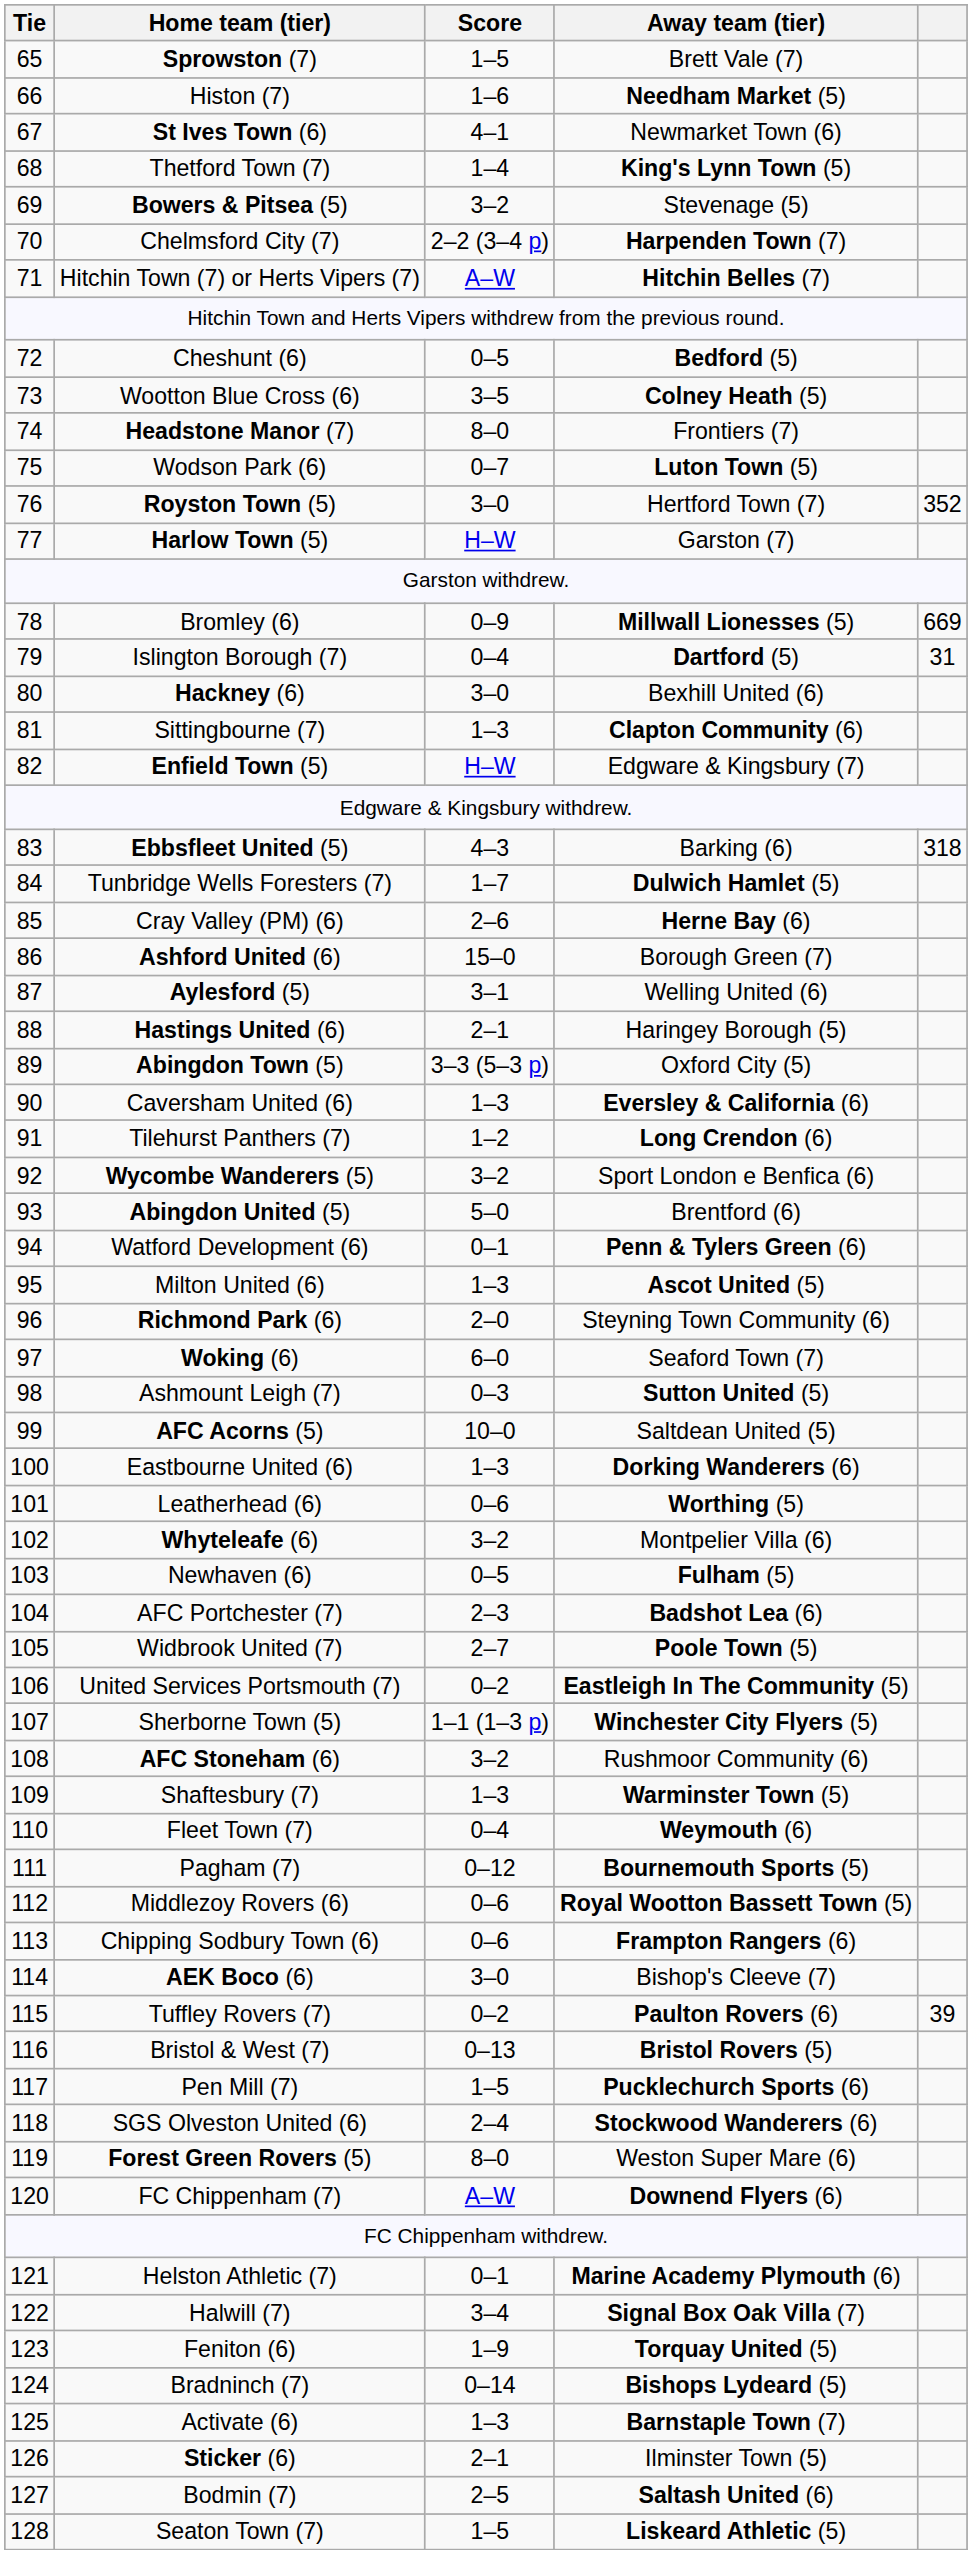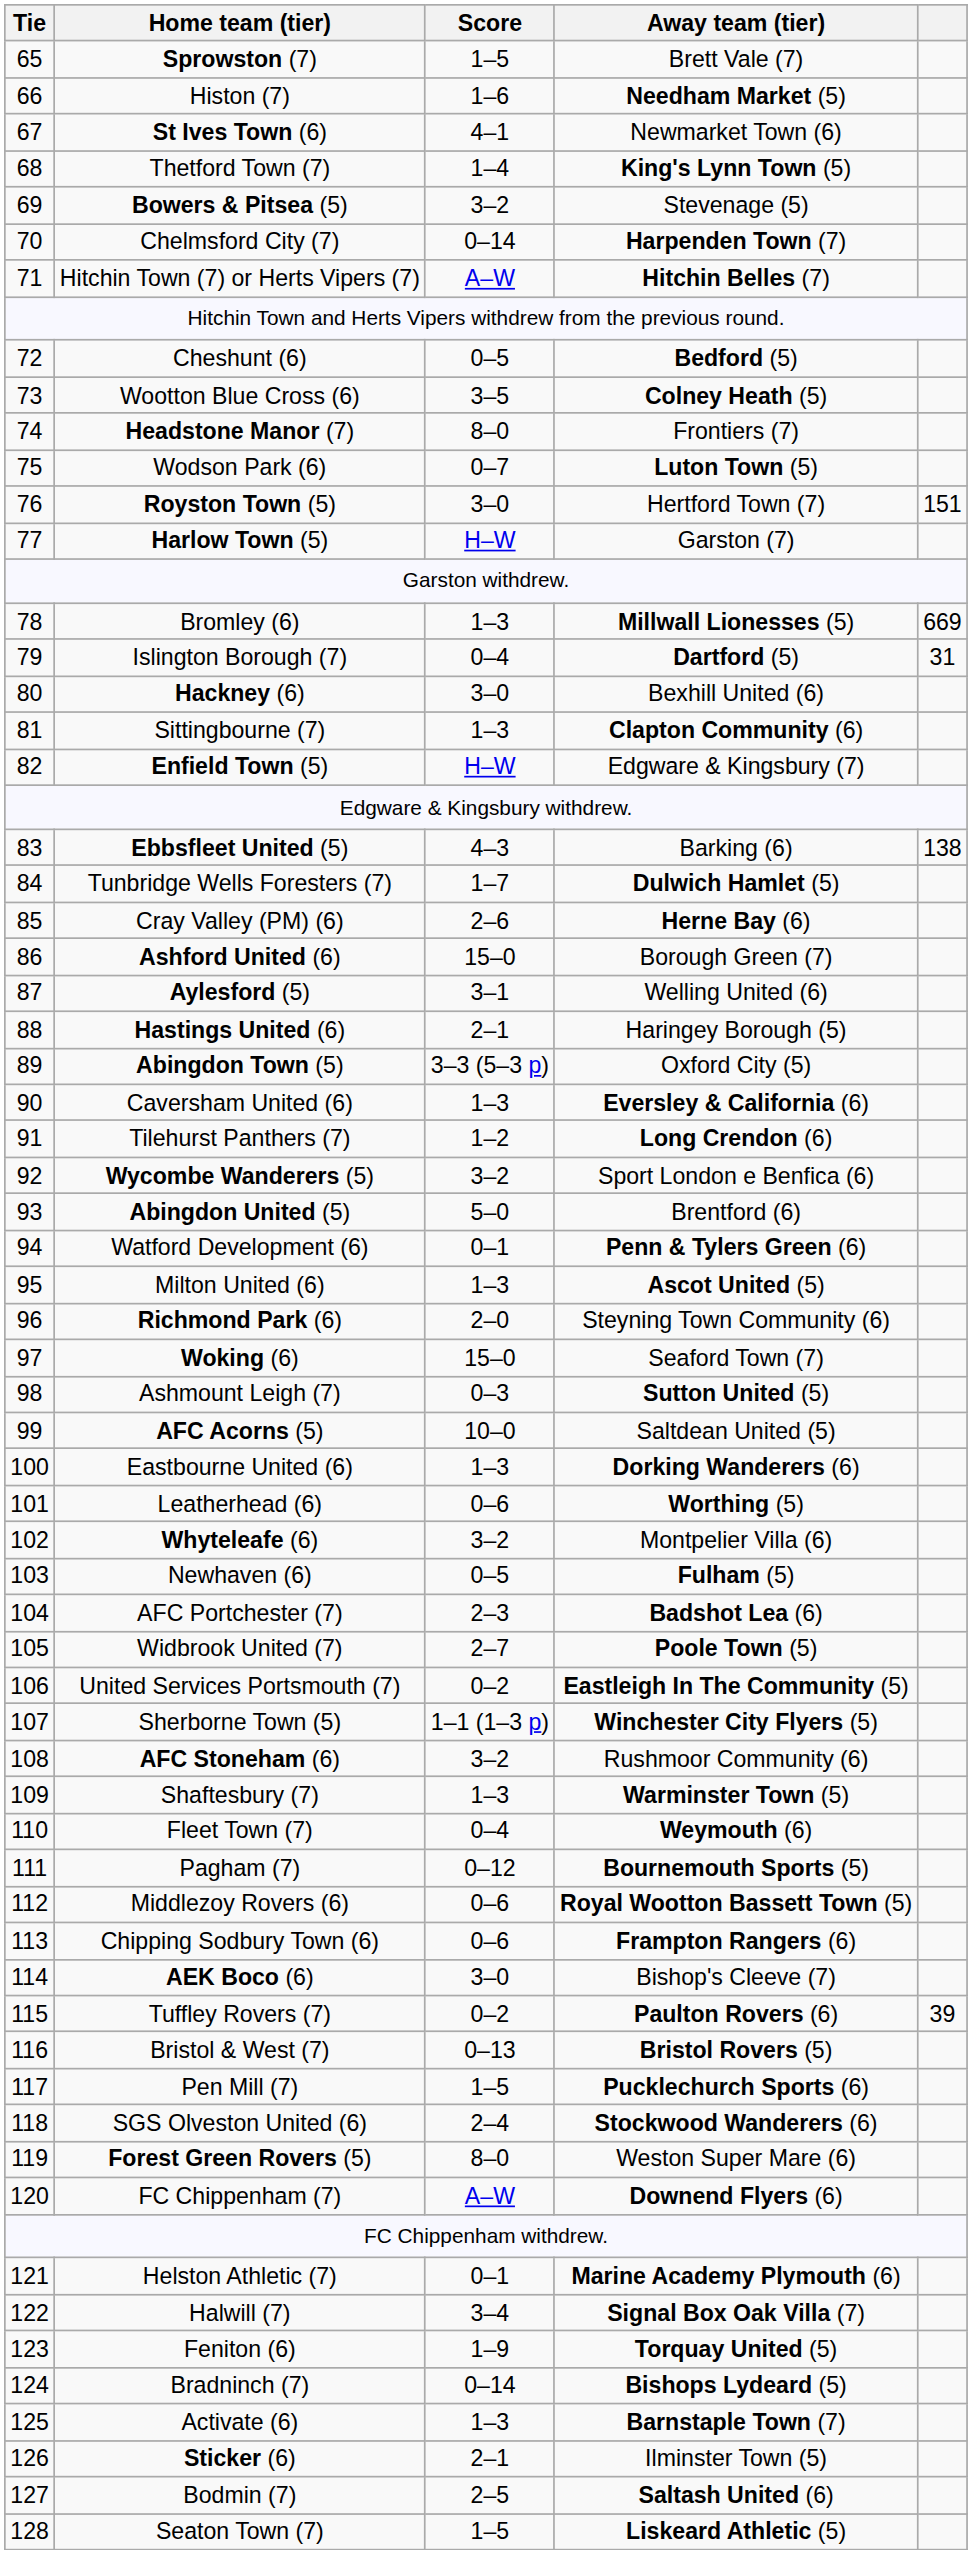Chelmsford City (7) | Score: 2–2 (3–4 p) -> 0–14
Royston Town (5) | column 5: 352 -> 151
Bromley (6) | Score: 0–9 -> 1–3
Ebbsfleet United (5) | column 5: 318 -> 138
Woking (6) | Score: 6–0 -> 15–0
